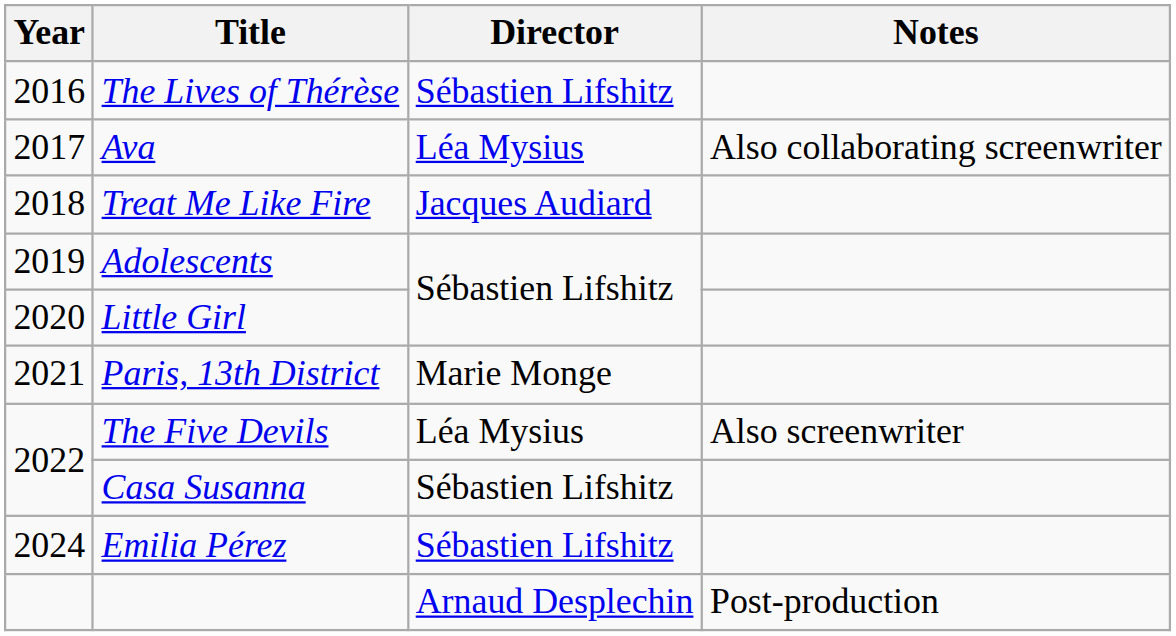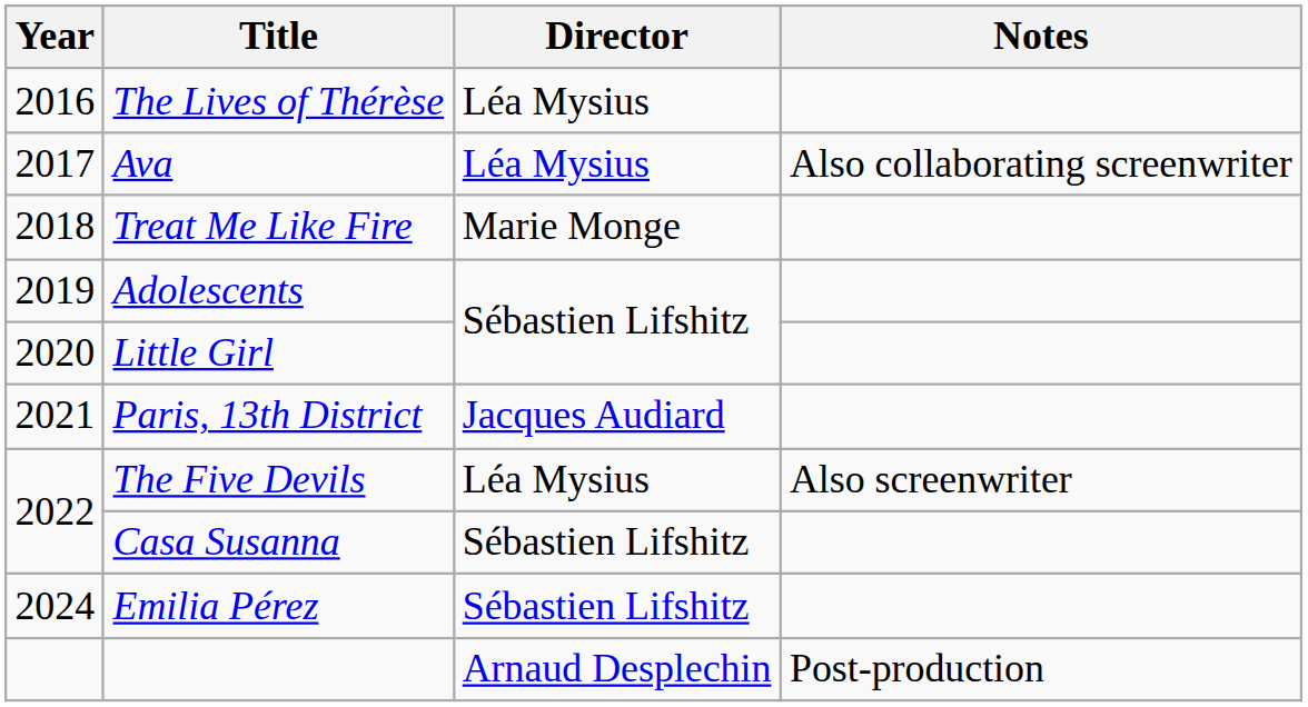The Lives of Thérèse | Director: Sébastien Lifshitz -> Léa Mysius
Treat Me Like Fire | Director: Jacques Audiard -> Marie Monge
Paris, 13th District | Director: Marie Monge -> Jacques Audiard
